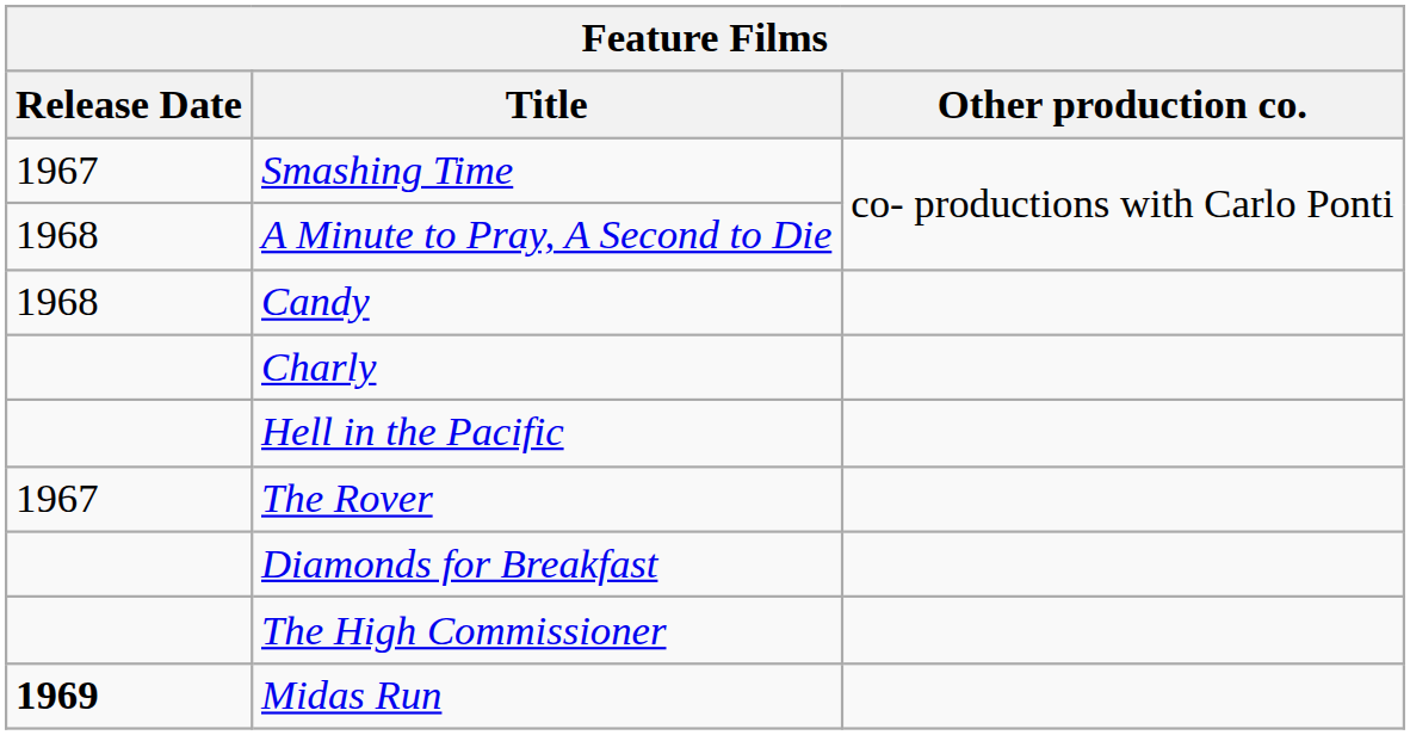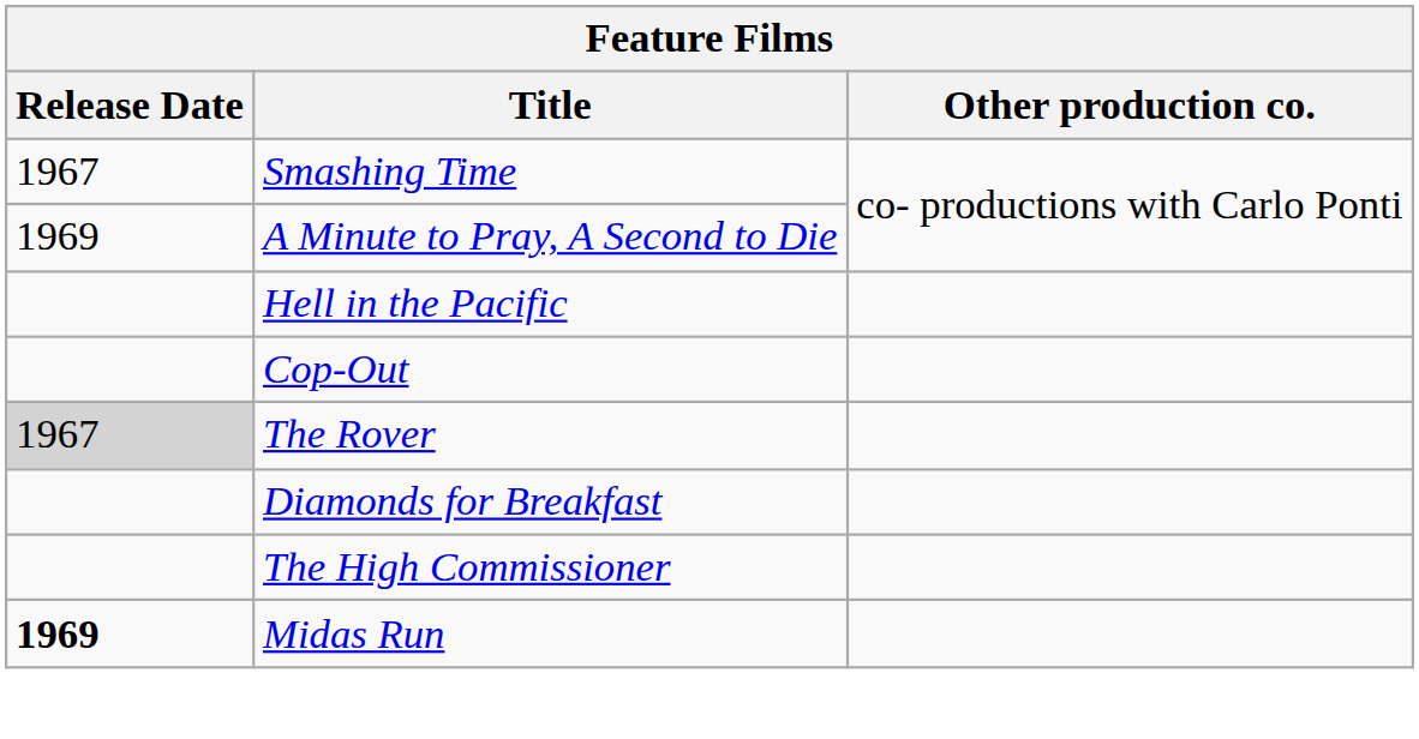A Minute to Pray, A Second to Die | Release Date: 1968 -> 1969
- row: 1968 | Candy
- row: Charly
+ row: Cop-Out
The Rover | Release Date: no background -> lightgrey background
